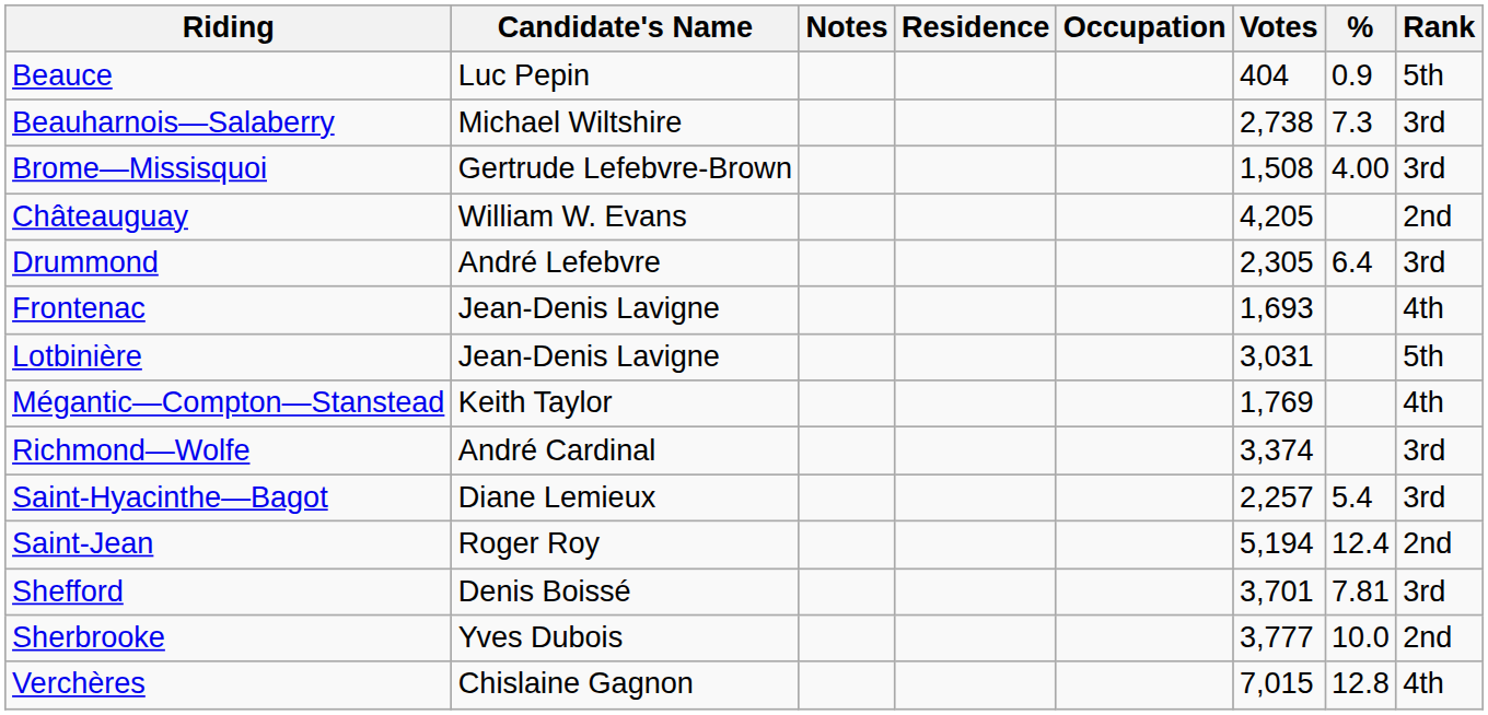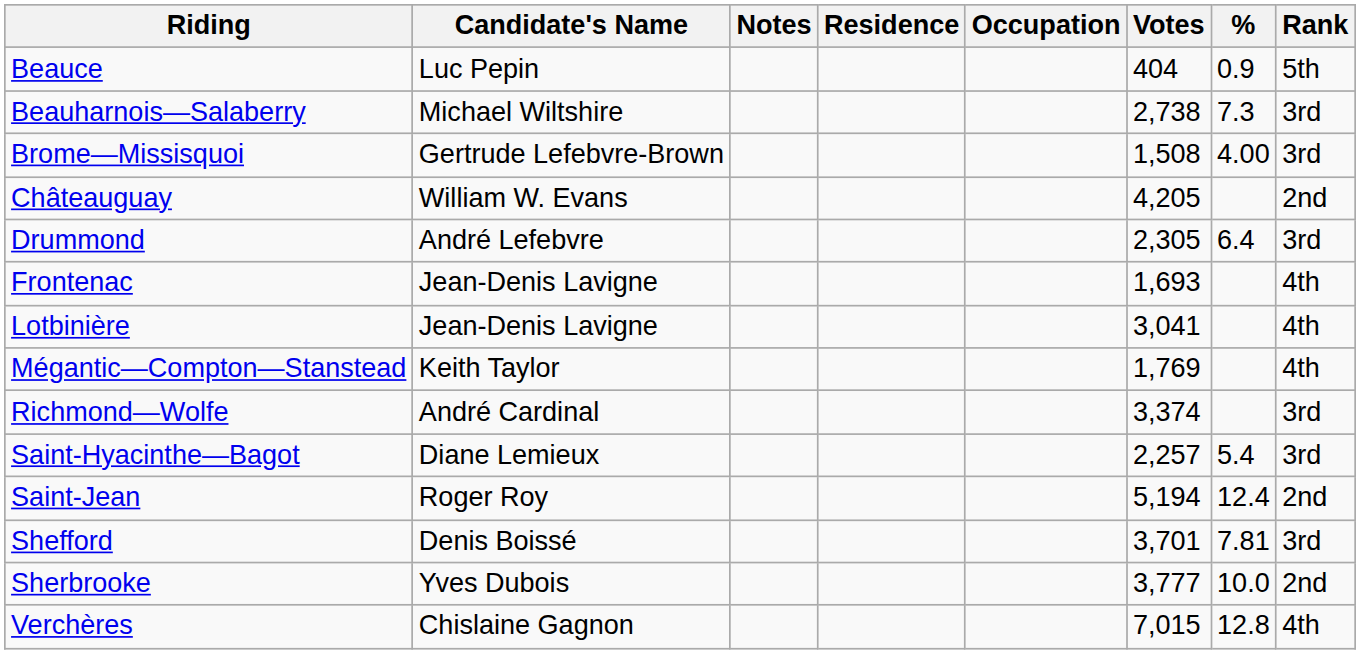Lotbinière | Votes: 3,031 -> 3,041
Lotbinière | Rank: 5th -> 4th
